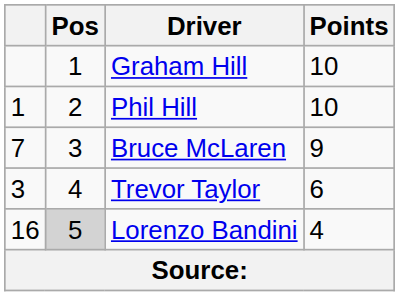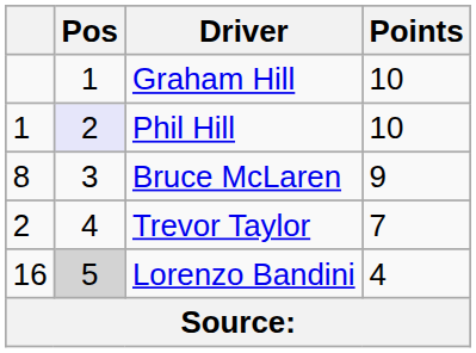Phil Hill | Pos: no background -> lavender background
Bruce McLaren | column 1: 7 -> 8
Trevor Taylor | column 1: 3 -> 2
Trevor Taylor | Points: 6 -> 7
